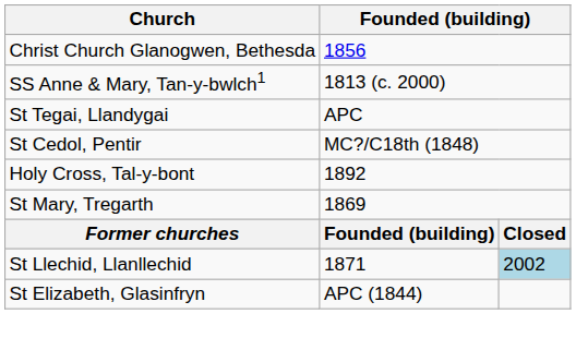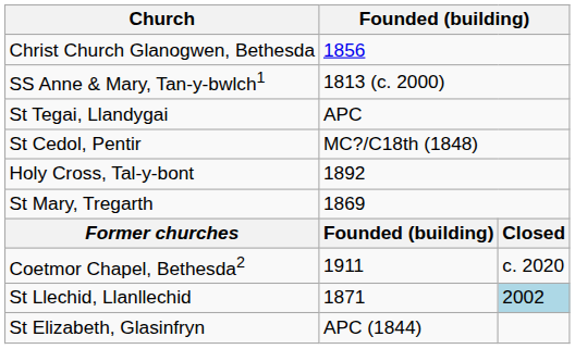+ row: Coetmor Chapel, Bethesda2 | 1911 | c. 2020
